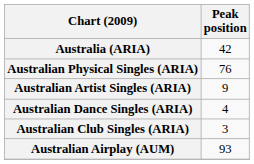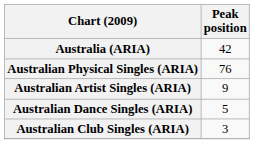Australian Dance Singles (ARIA) | Peak position: 4 -> 5
- row: Australian Airplay (AUM) | 93
